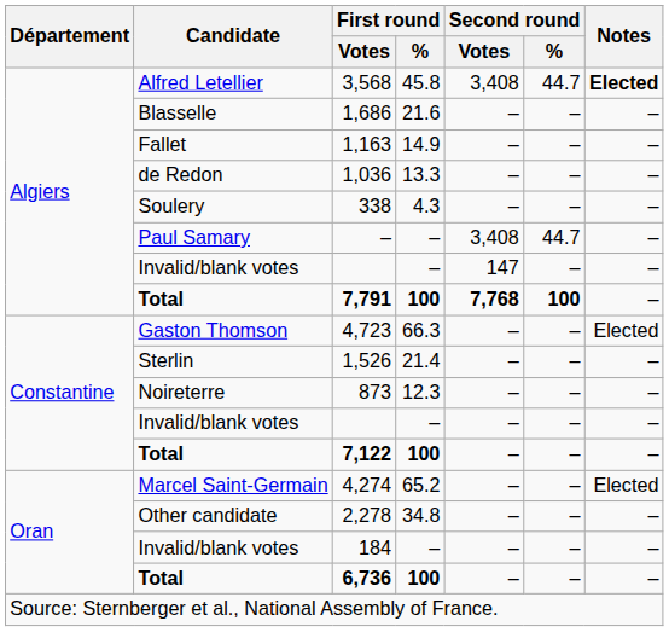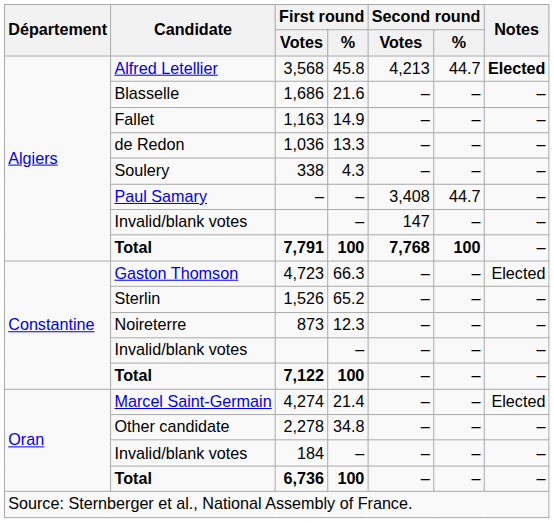3,568 | Second round / Votes: 3,408 -> 4,213
1,526 | First round / %: 21.4 -> 65.2
4,274 | First round / %: 65.2 -> 21.4
